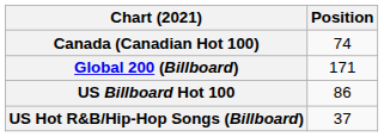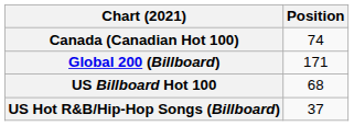US Billboard Hot 100 | Position: 86 -> 68
